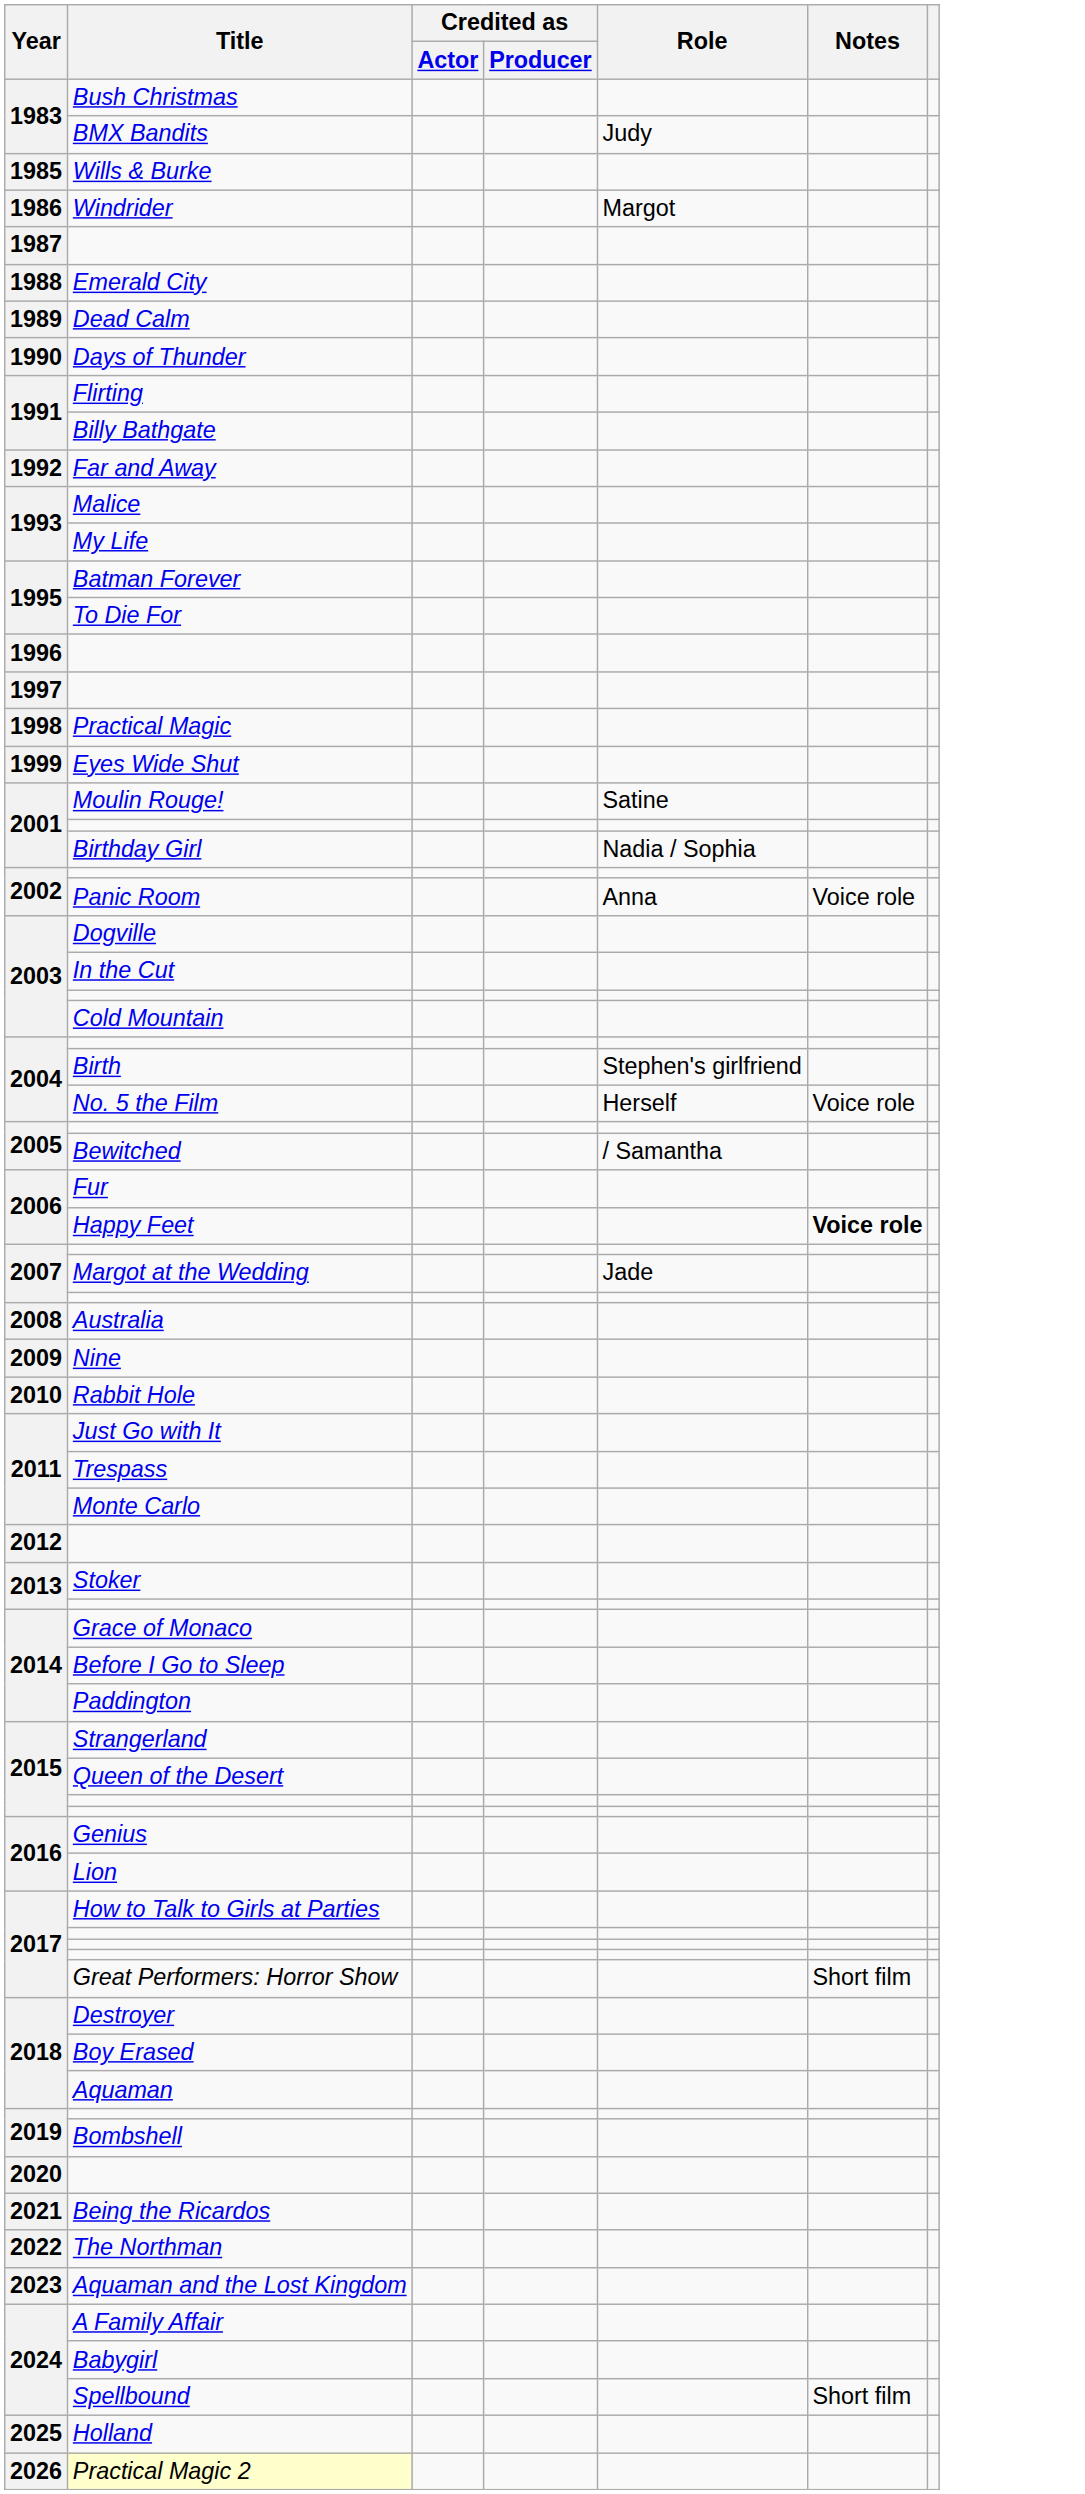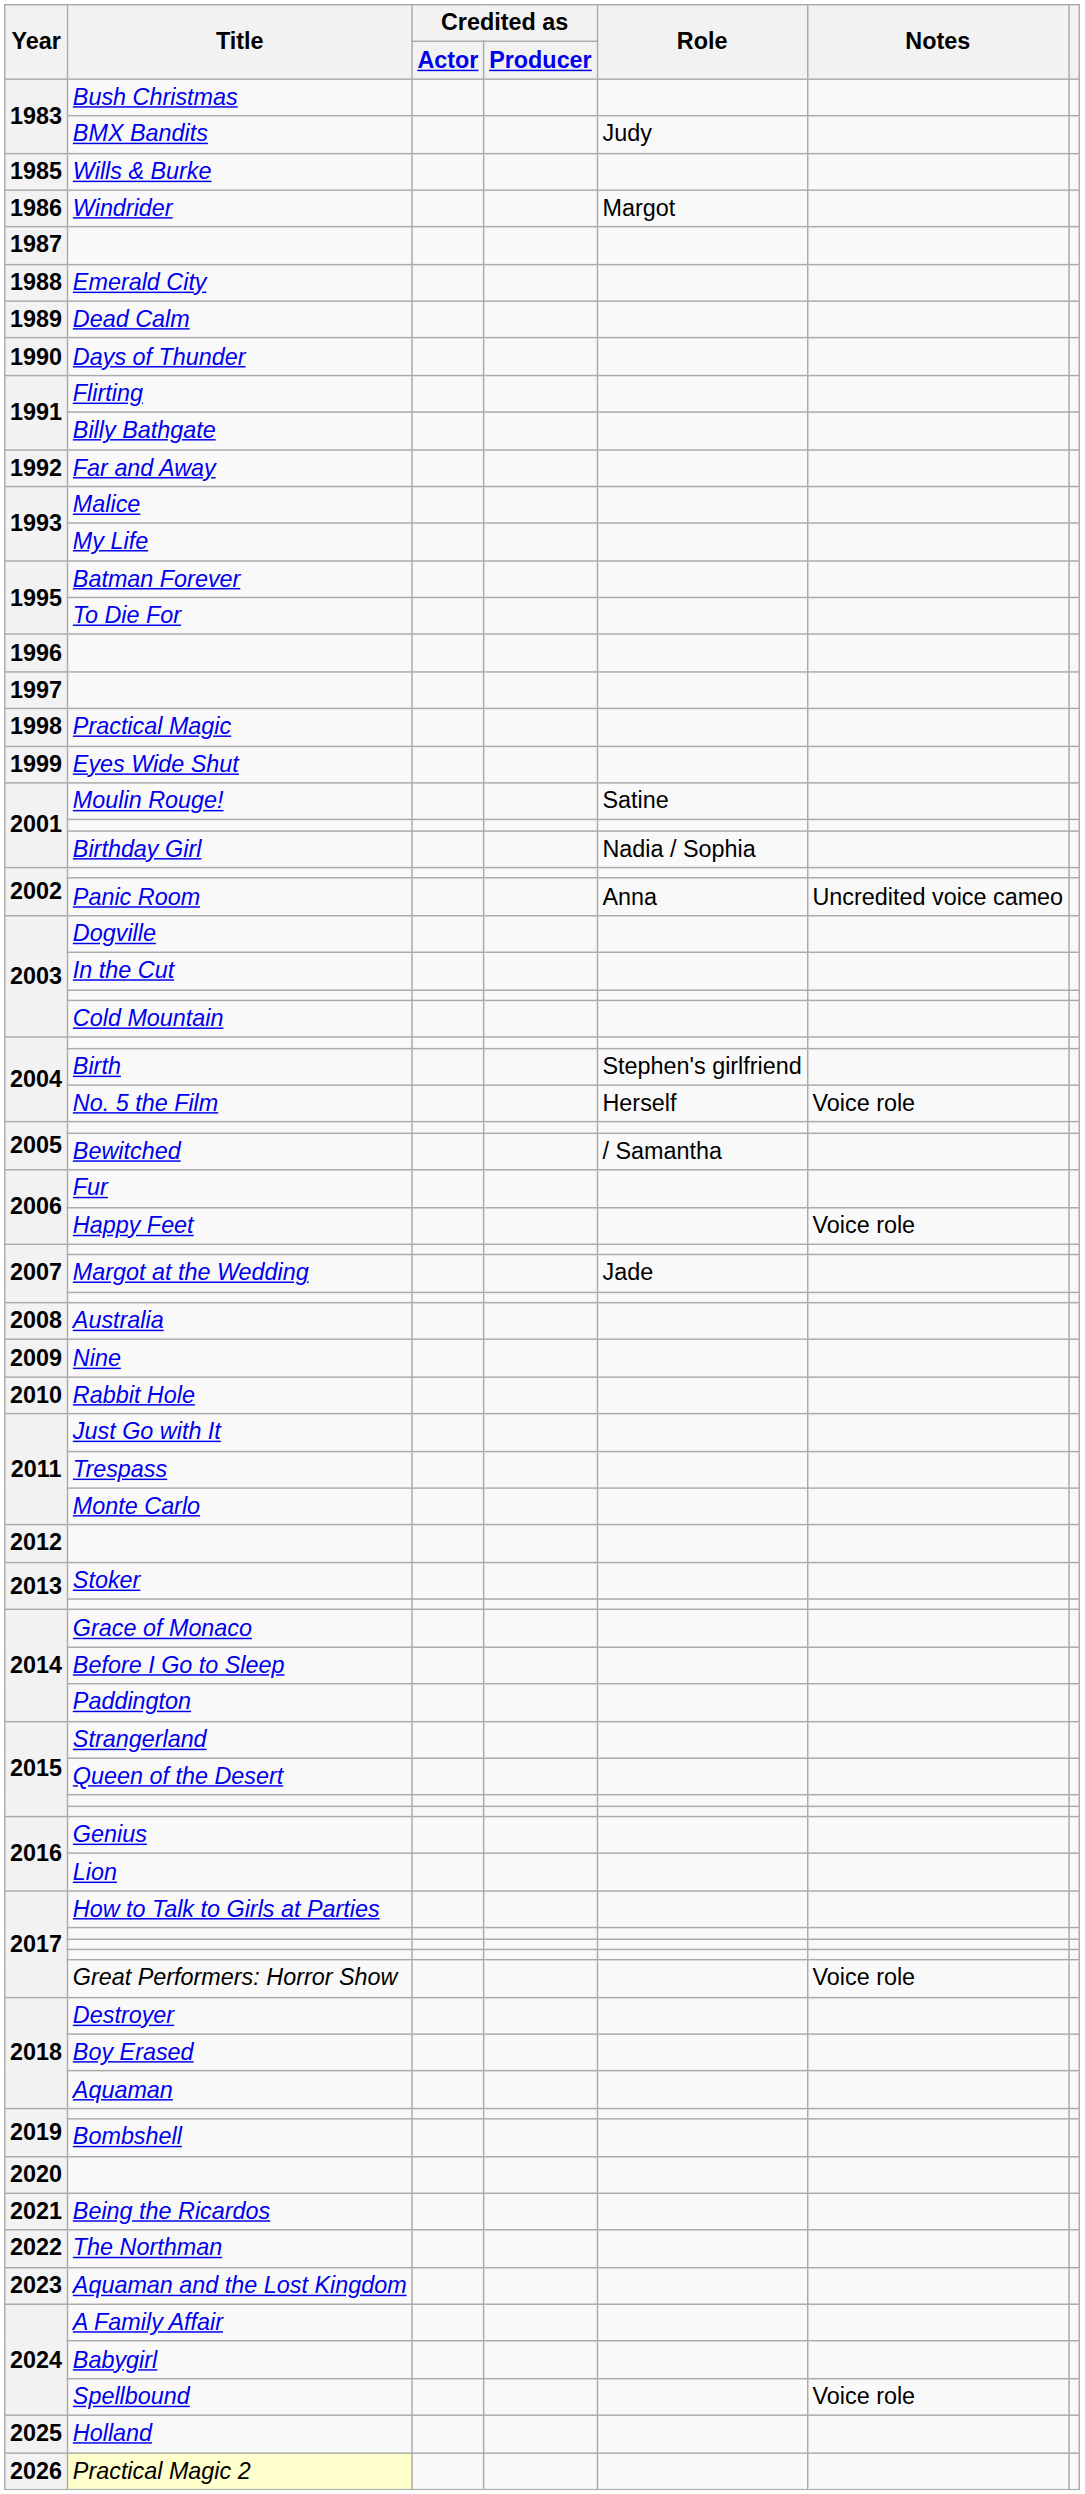Panic Room | Notes: Voice role -> Uncredited voice cameo
Happy Feet | Notes: bold -> normal
Great Performers: Horror Show | Notes: Short film -> Voice role
Spellbound | Notes: Short film -> Voice role
